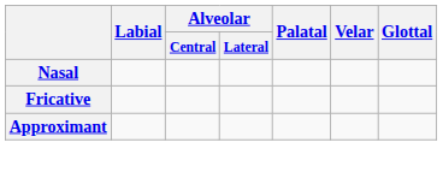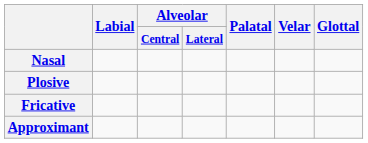+ row: Plosive
